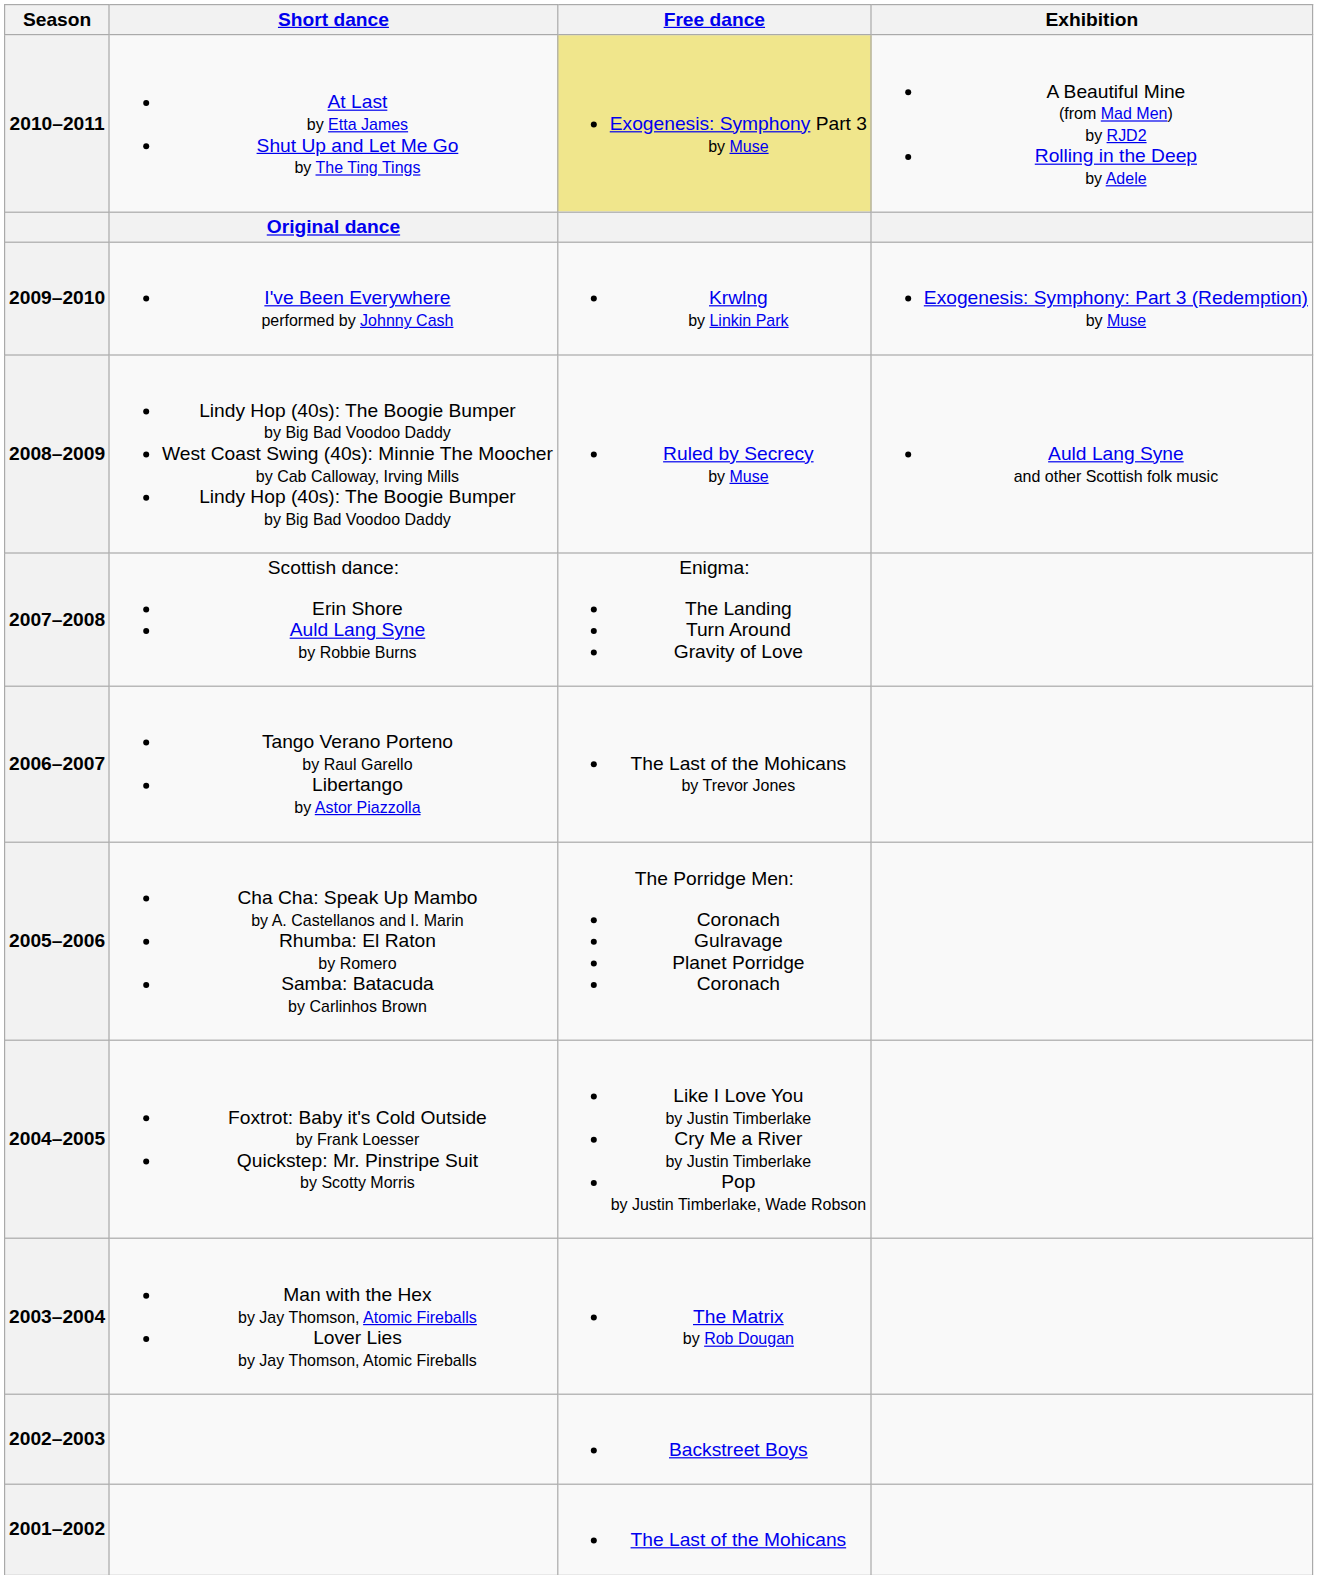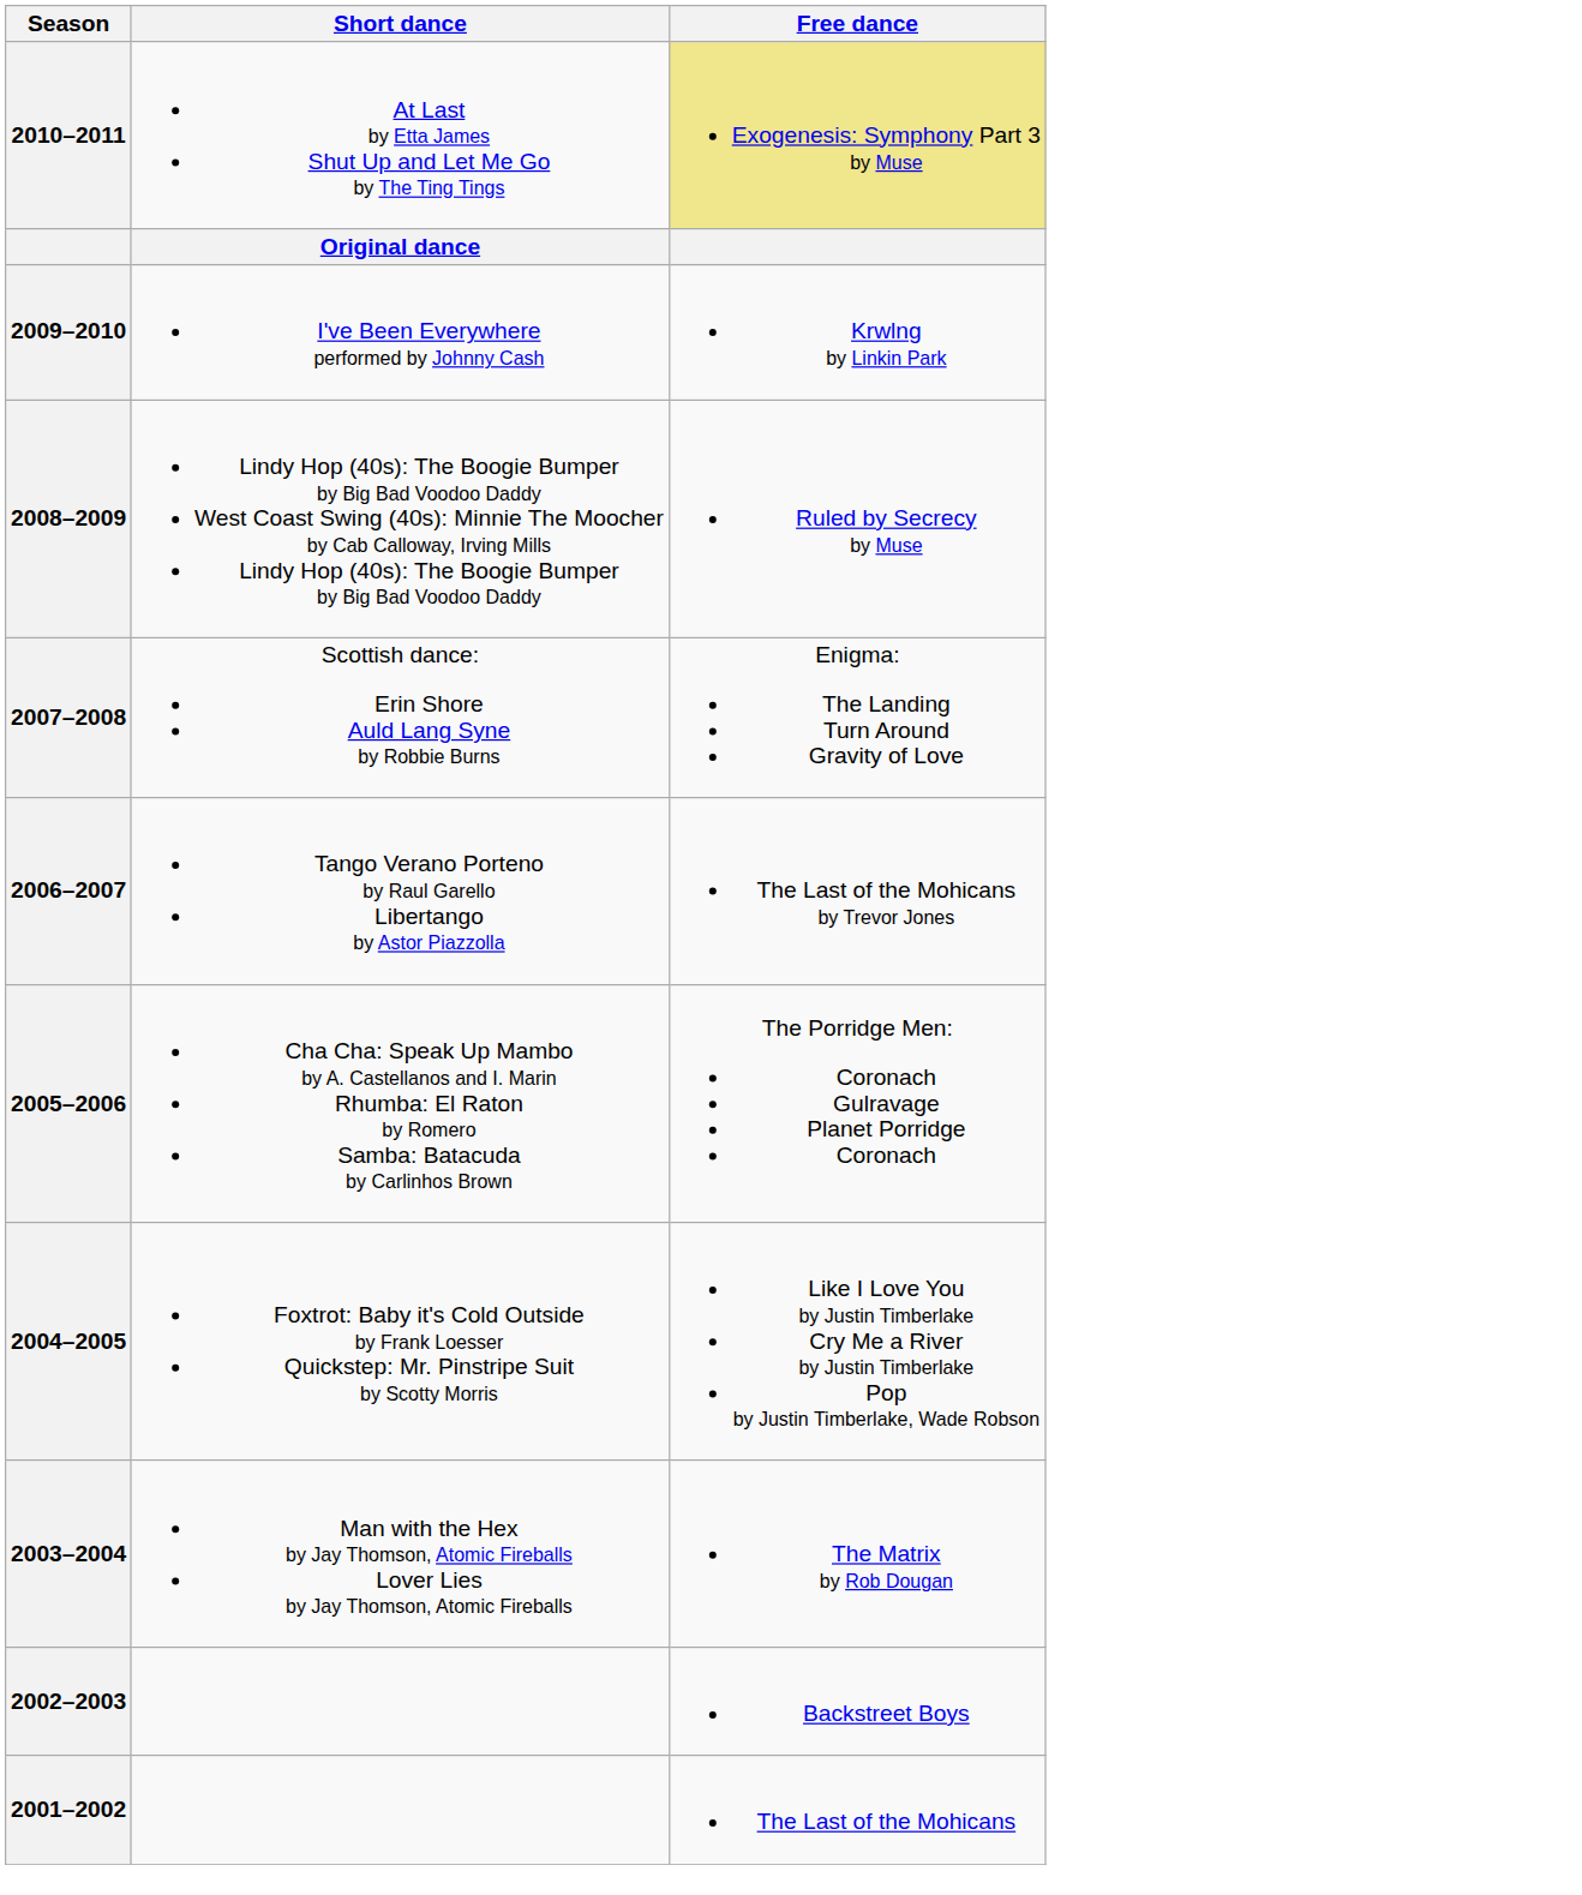- column: Exhibition | A Beautiful Mine (from Mad Men) by RJD2 Rolling in the Deep by Adele | Exogenesis: Symphony: Part 3 (Redemption) by Muse | Auld Lang Syne and other Scottish folk music
